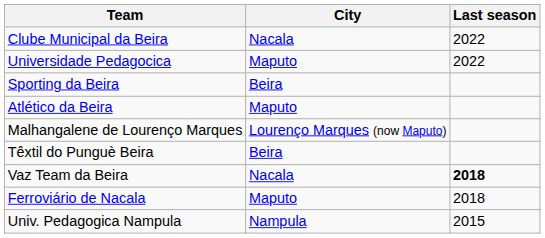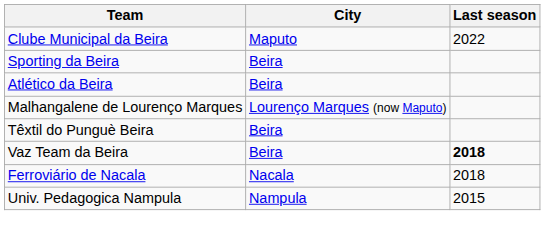Clube Municipal da Beira | City: Nacala -> Maputo
- row: Universidade Pedagocica | Maputo | 2022
Atlético da Beira | City: Maputo -> Beira
Vaz Team da Beira | City: Nacala -> Beira
Ferroviário de Nacala | City: Maputo -> Nacala
